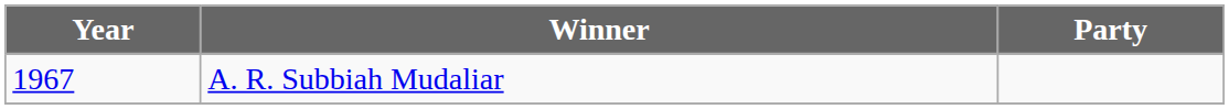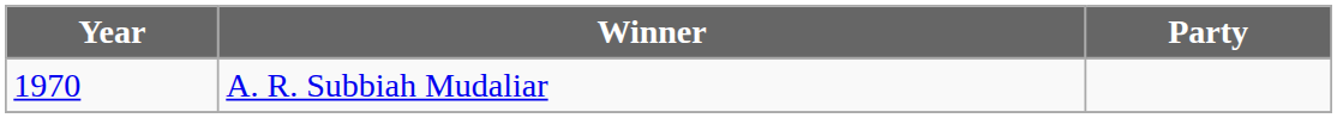A. R. Subbiah Mudaliar | Year: 1967 -> 1970
